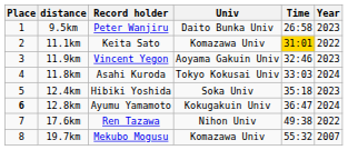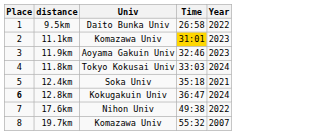- column: Record holder | Peter Wanjiru | Keita Sato | Vincent Yegon | Asahi Kuroda | Hibiki Yoshida | Ayumu Yamamoto | Ren Tazawa | Mekubo Mogusu
9.5km | Year: 2023 -> 2022
11.1km | Year: 2022 -> 2023
12.4km | Year: 2023 -> 2021
